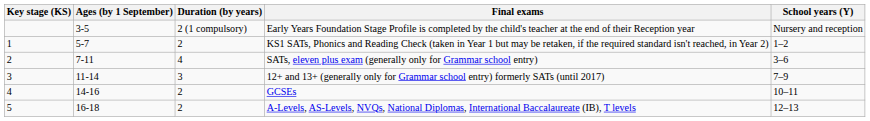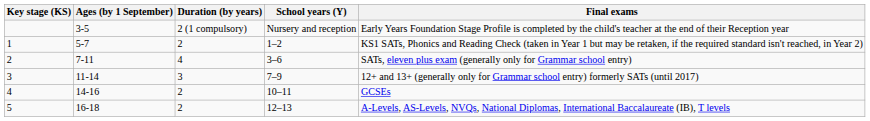columns swapped: School years (Y) <-> Final exams
